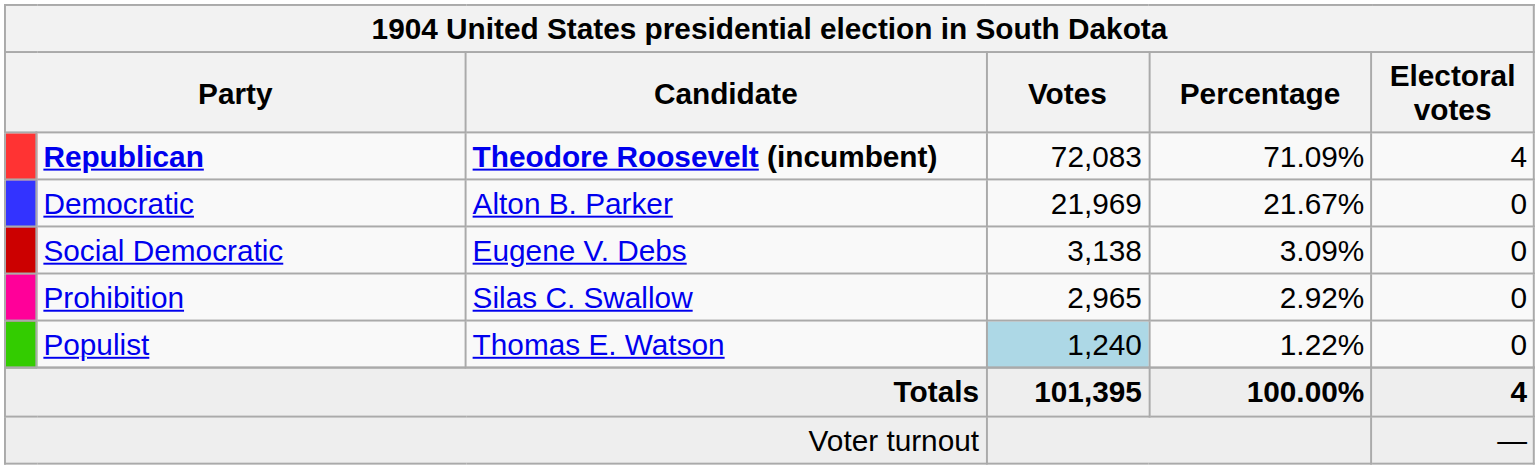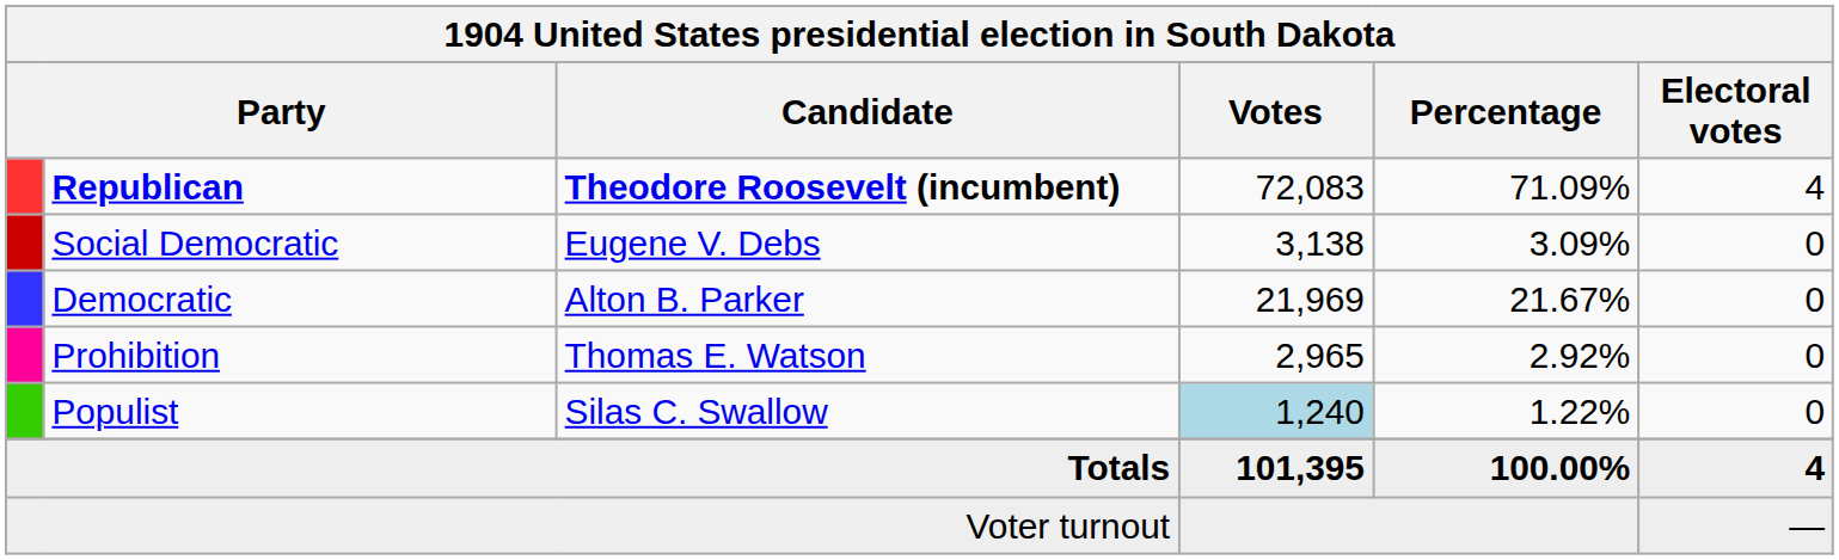rows swapped: Democratic <-> Social Democratic
Prohibition | Candidate: Silas C. Swallow -> Thomas E. Watson
Populist | Candidate: Thomas E. Watson -> Silas C. Swallow
